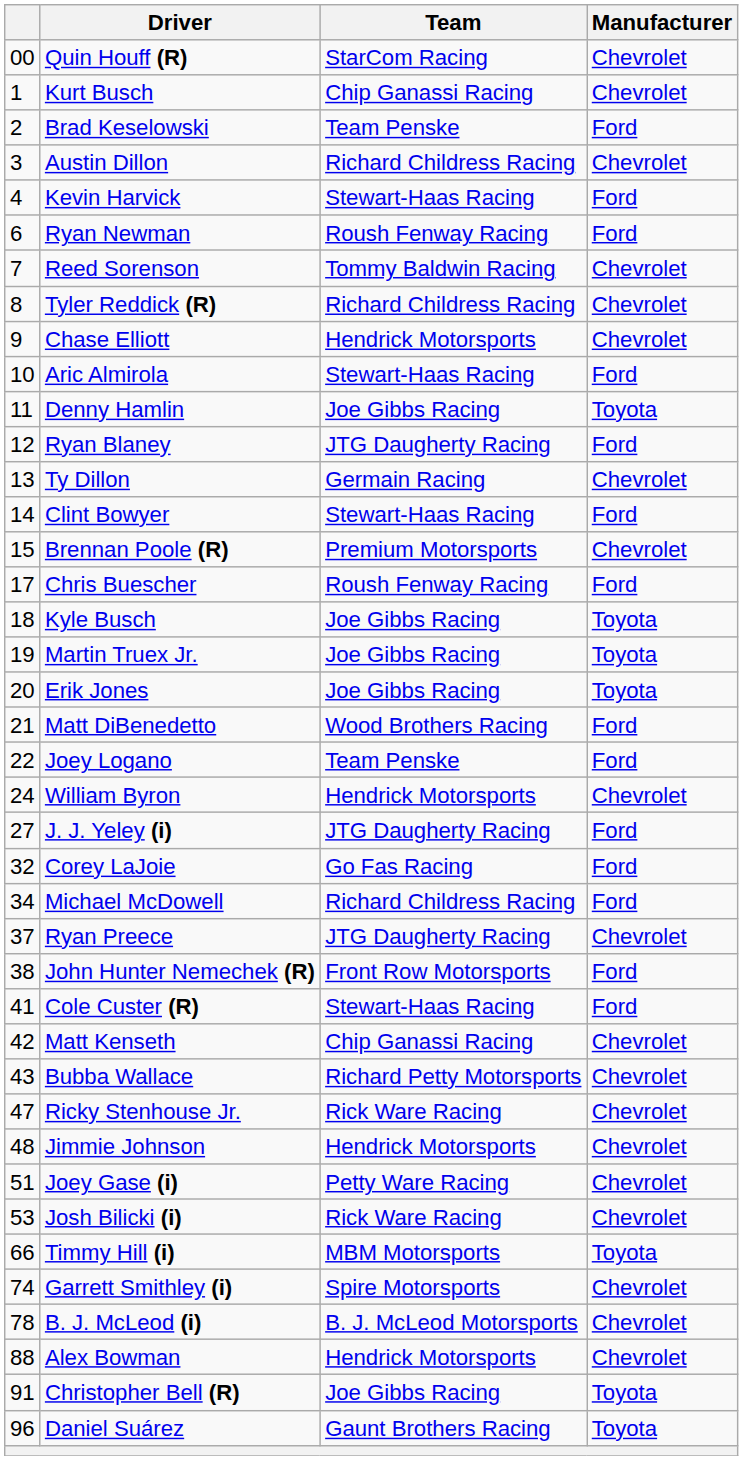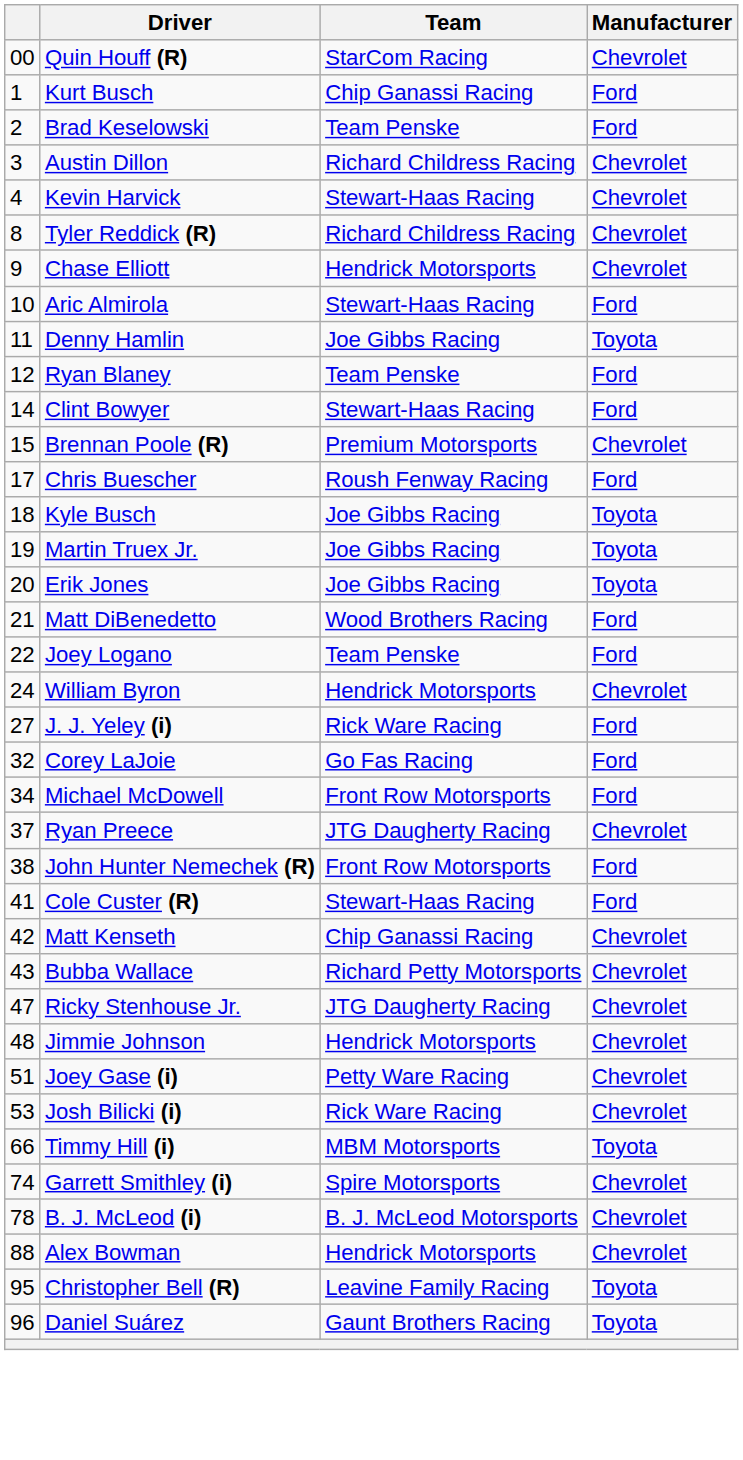Kurt Busch | Manufacturer: Chevrolet -> Ford
Kevin Harvick | Manufacturer: Ford -> Chevrolet
- row: 6 | Ryan Newman | Roush Fenway Racing | Ford
- row: 7 | Reed Sorenson | Tommy Baldwin Racing | Chevrolet
Ryan Blaney | Team: JTG Daugherty Racing -> Team Penske
- row: 13 | Ty Dillon | Germain Racing | Chevrolet
J. J. Yeley (i) | Team: JTG Daugherty Racing -> Rick Ware Racing
Michael McDowell | Team: Richard Childress Racing -> Front Row Motorsports
Ricky Stenhouse Jr. | Team: Rick Ware Racing -> JTG Daugherty Racing
Christopher Bell (R) | column 1: 91 -> 95
Christopher Bell (R) | Team: Joe Gibbs Racing -> Leavine Family Racing
